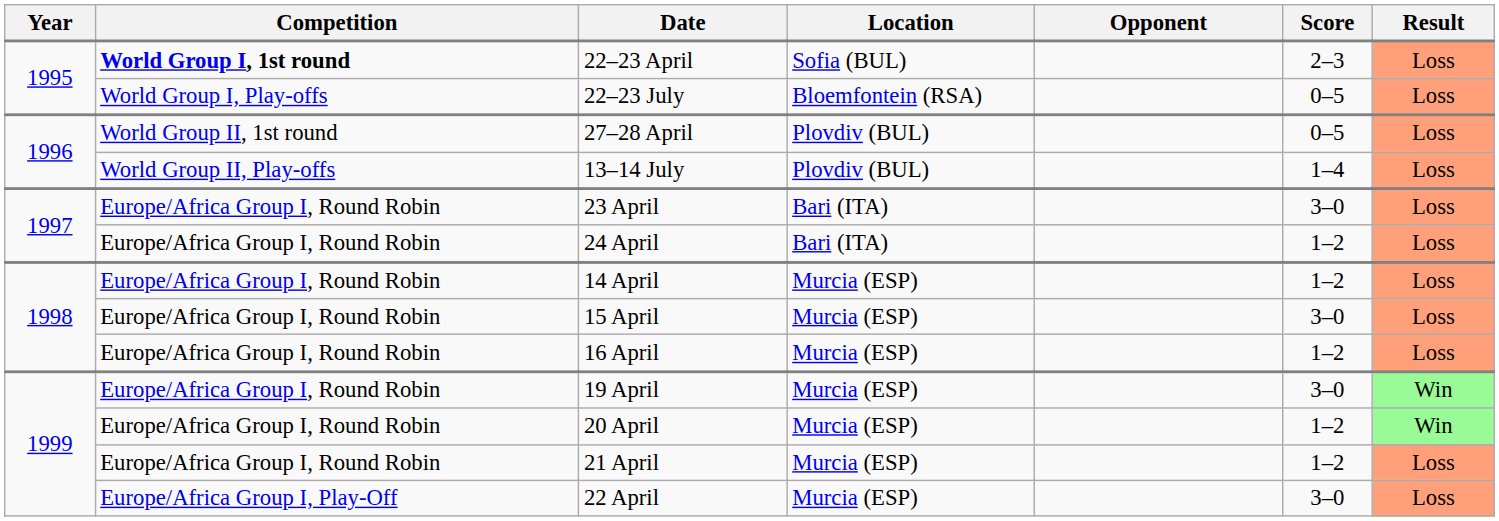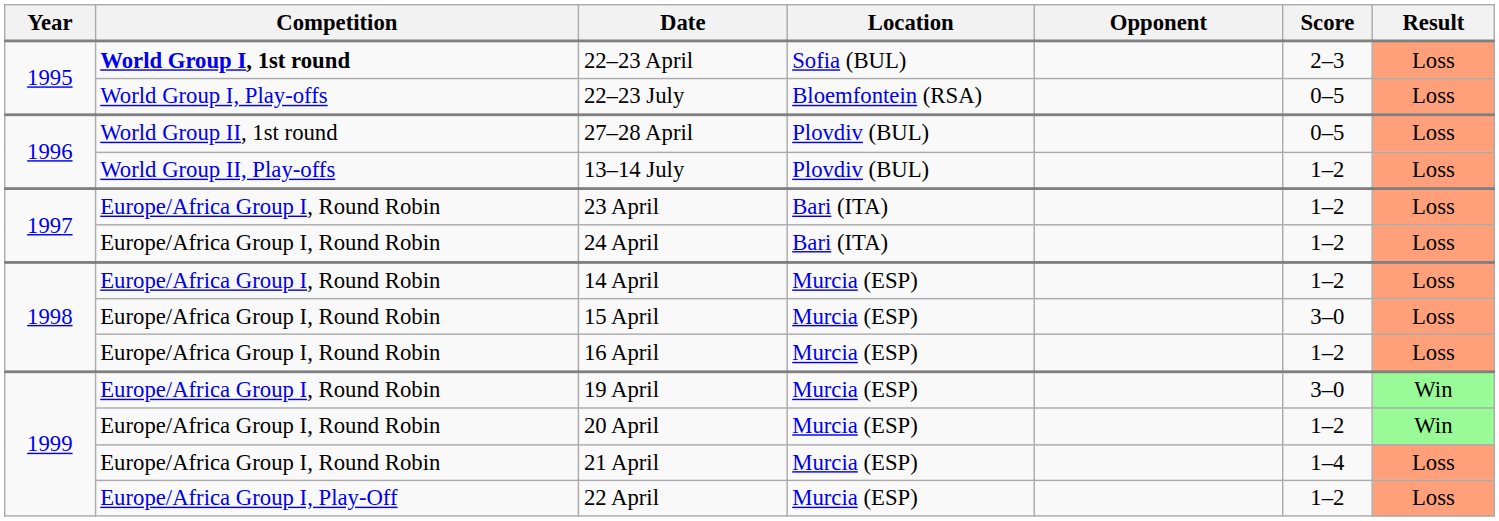13–14 July | Score: 1–4 -> 1–2
23 April | Score: 3–0 -> 1–2
21 April | Score: 1–2 -> 1–4
22 April | Score: 3–0 -> 1–2
